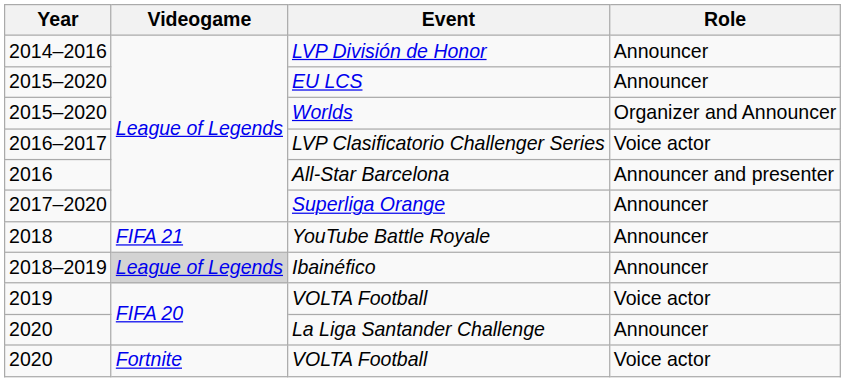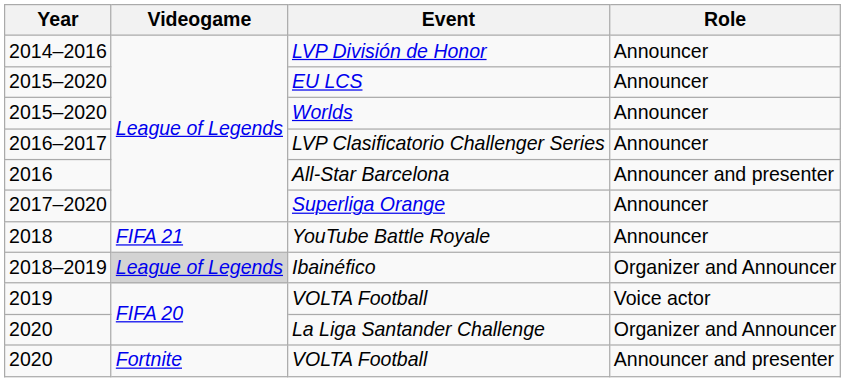Worlds | Role: Organizer and Announcer -> Announcer
LVP Clasificatorio Challenger Series | Role: Voice actor -> Announcer
Ibainéfico | Role: Announcer -> Organizer and Announcer
La Liga Santander Challenge | Role: Announcer -> Organizer and Announcer
2020 / VOLTA Football | Role: Voice actor -> Announcer and presenter
